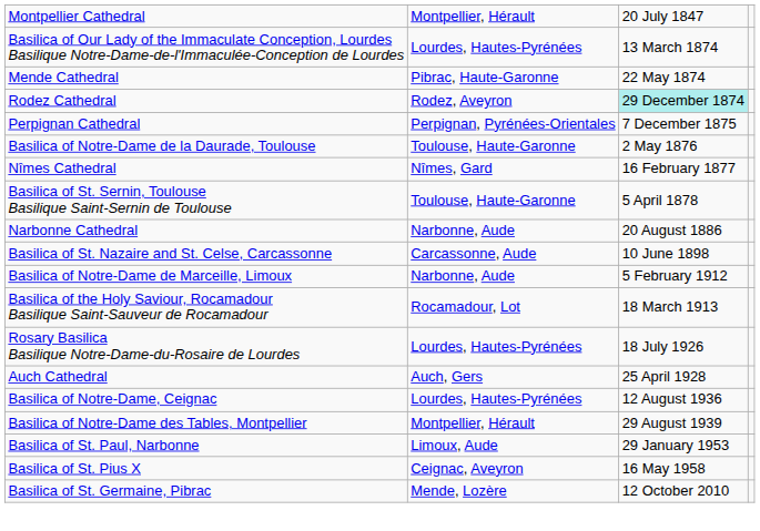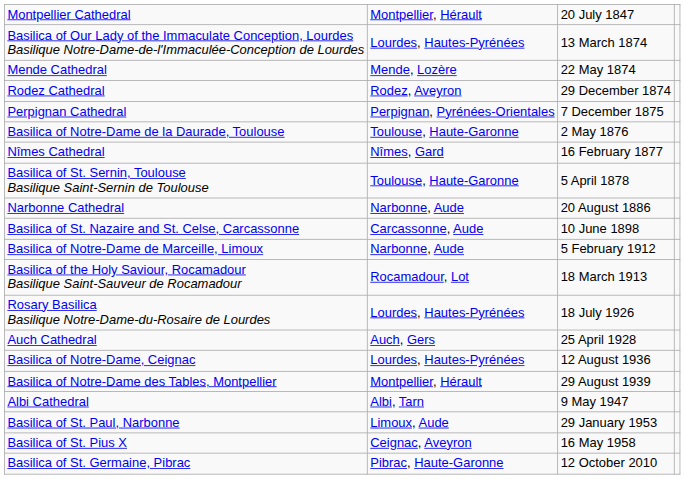Mende Cathedral | column 2: Pibrac, Haute-Garonne -> Mende, Lozère
Rodez Cathedral | column 3: paleturquoise background -> no background
+ row: Albi Cathedral | Albi, Tarn | 9 May 1947
Basilica of St. Germaine, Pibrac | column 2: Mende, Lozère -> Pibrac, Haute-Garonne
